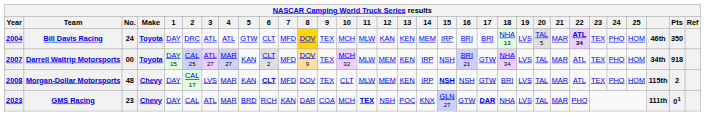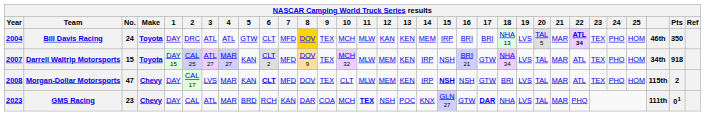Darrell Waltrip Motorsports | No.: 00 -> 15
Morgan-Dollar Motorsports | No.: 48 -> 47
